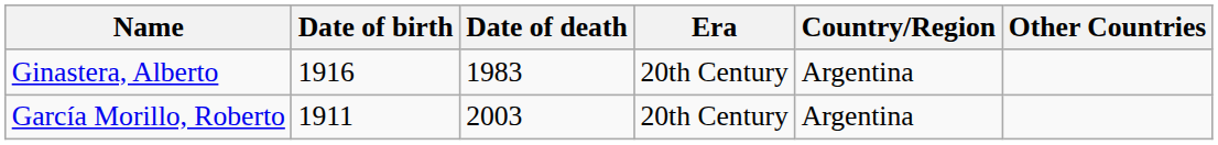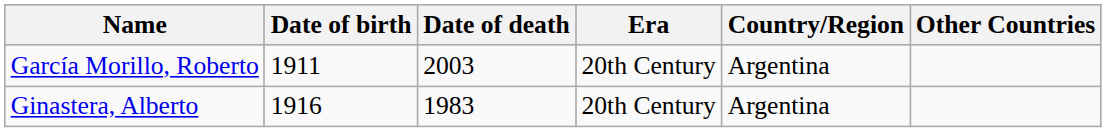rows swapped: García Morillo, Roberto <-> Ginastera, Alberto
